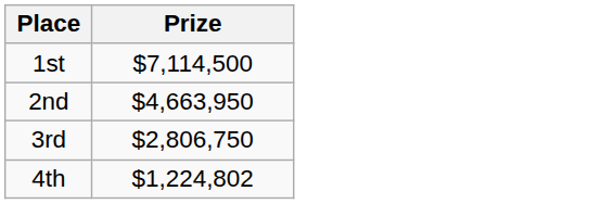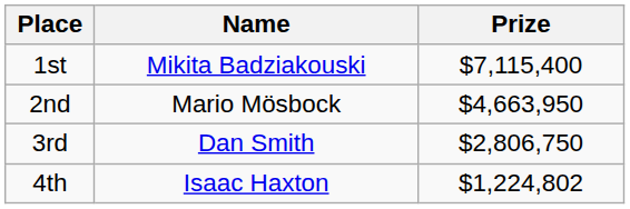+ column: Name | Mikita Badziakouski | Mario Mösbock | Dan Smith | Isaac Haxton
1st | Prize: $7,114,500 -> $7,115,400
